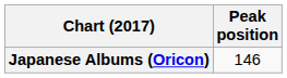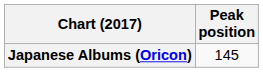Japanese Albums (Oricon) | Peak position: 146 -> 145
